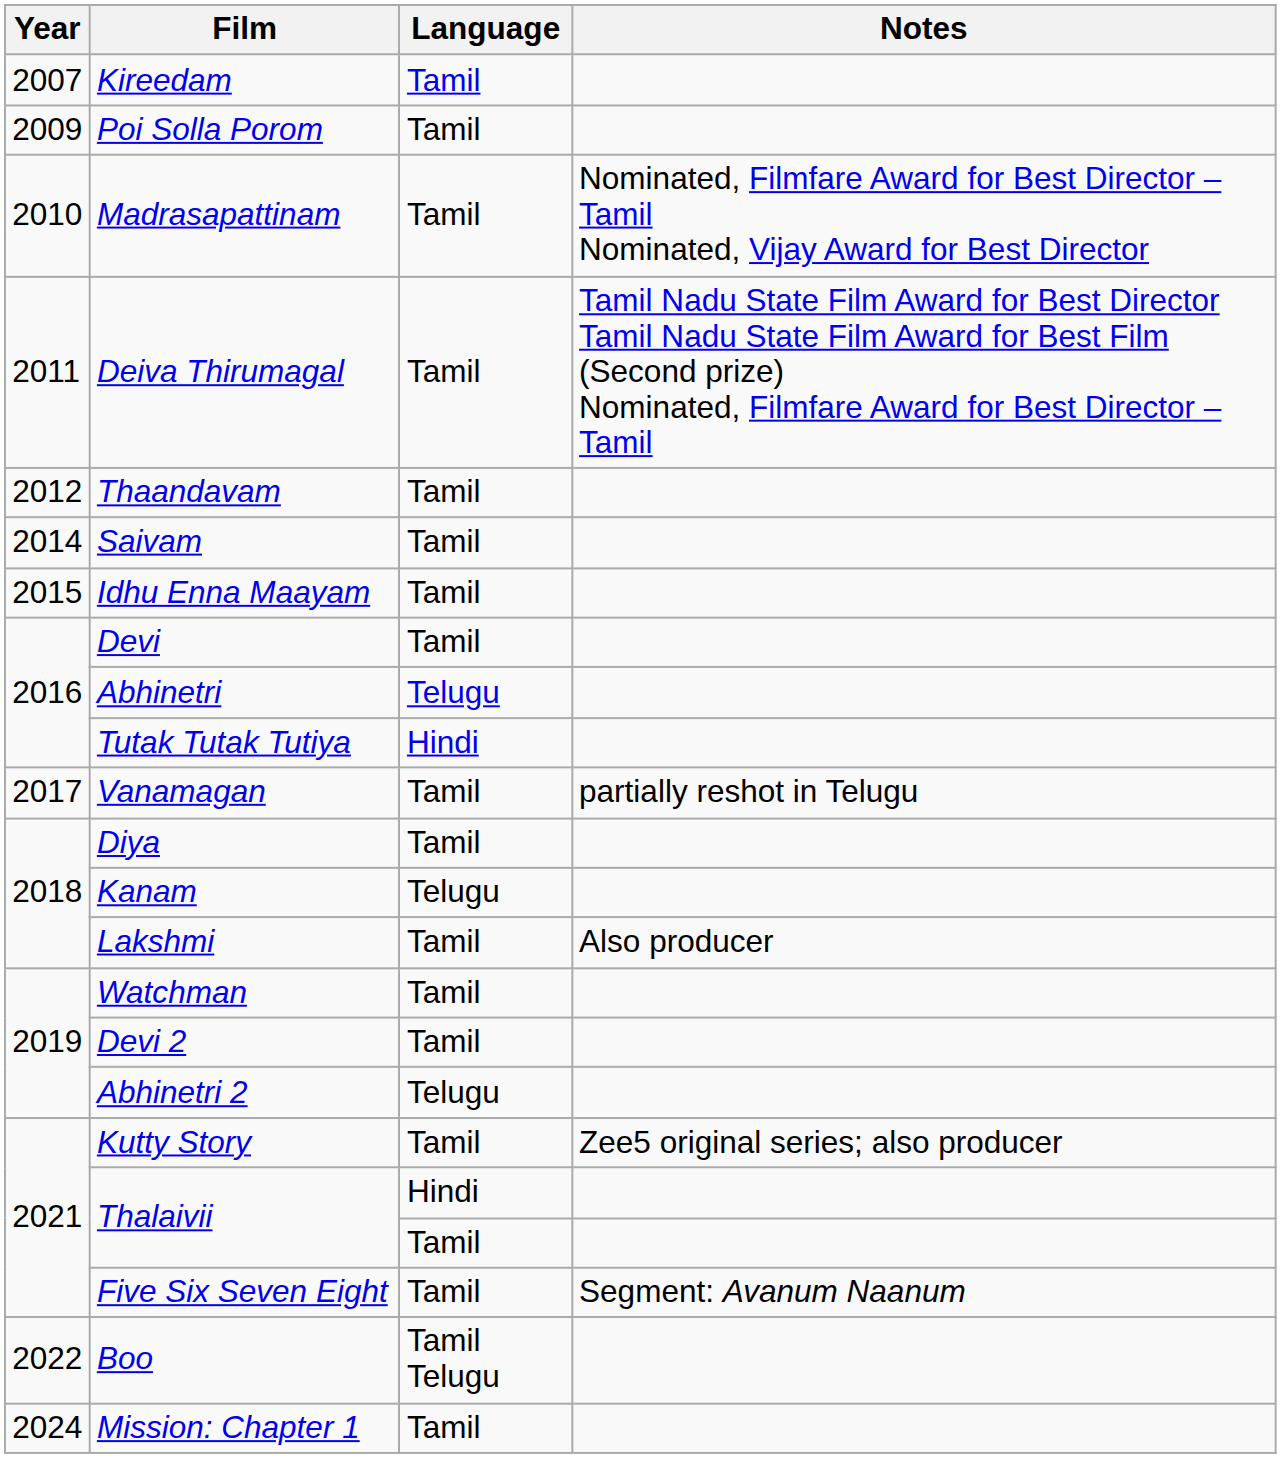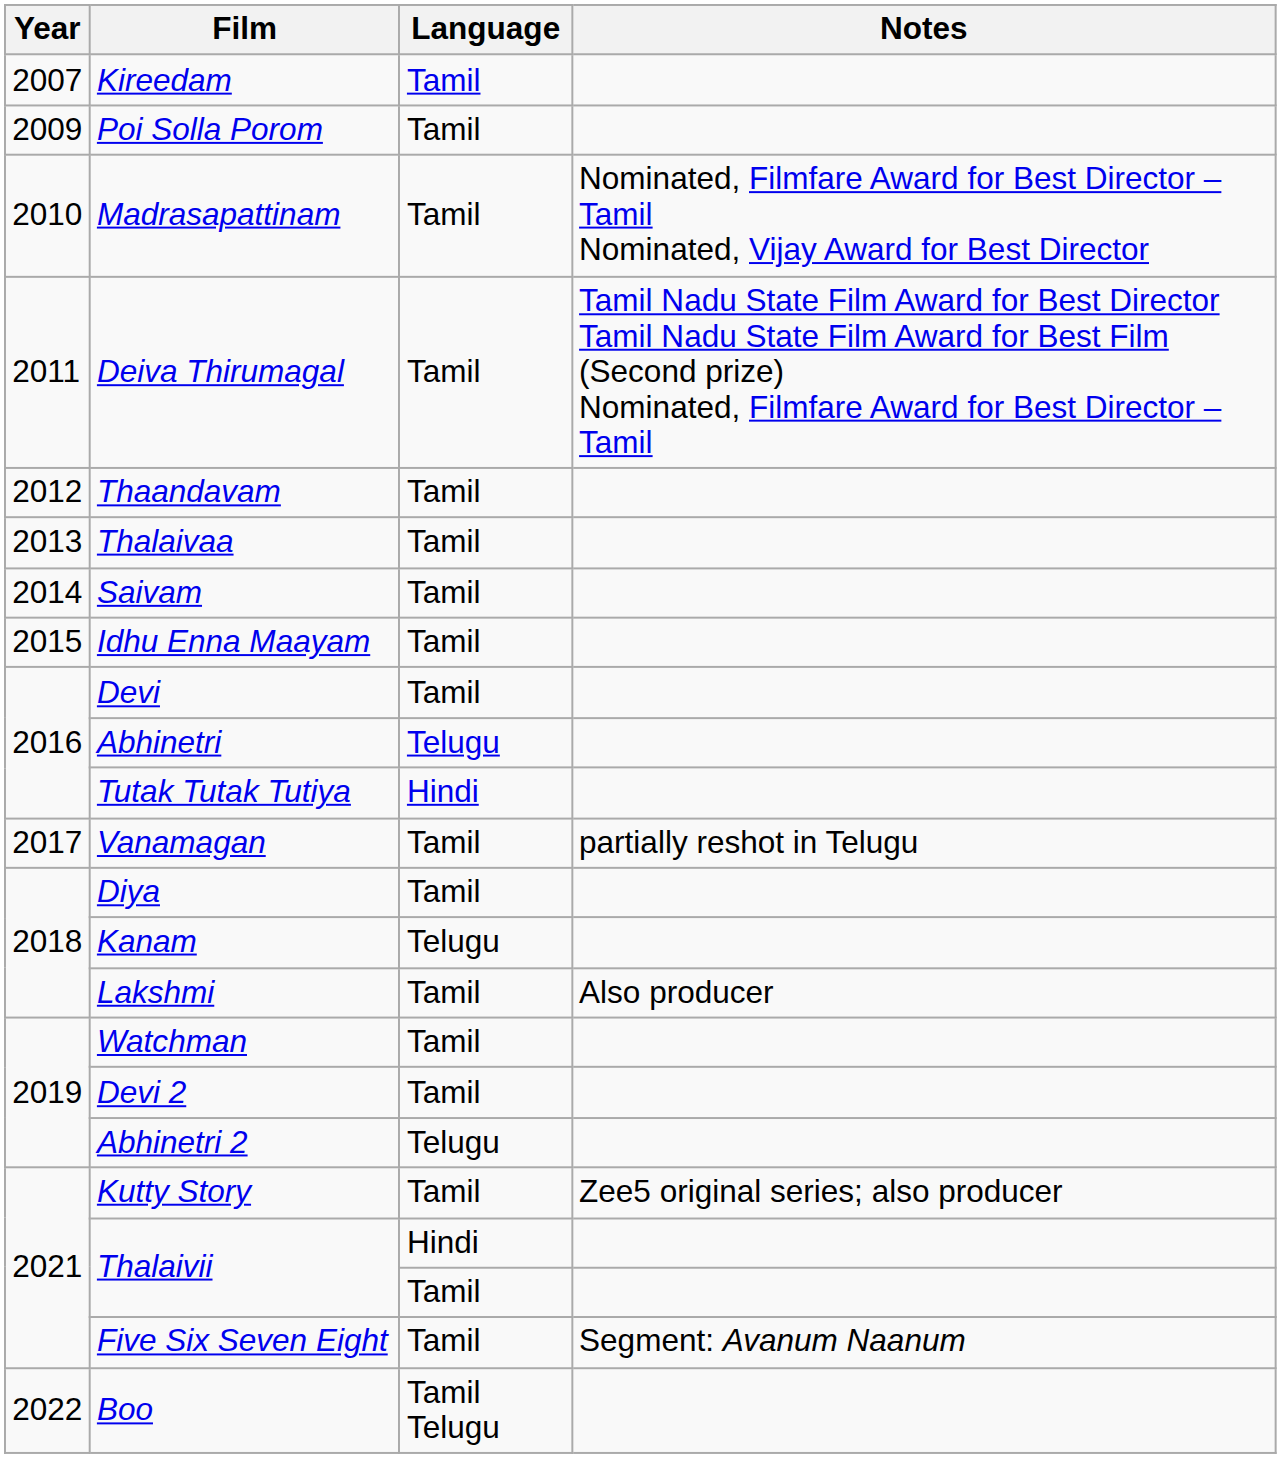+ row: 2013 | Thalaivaa | Tamil
- row: 2024 | Mission: Chapter 1 | Tamil
